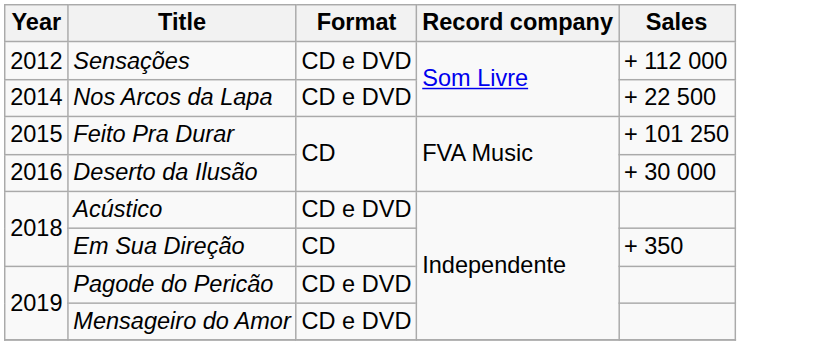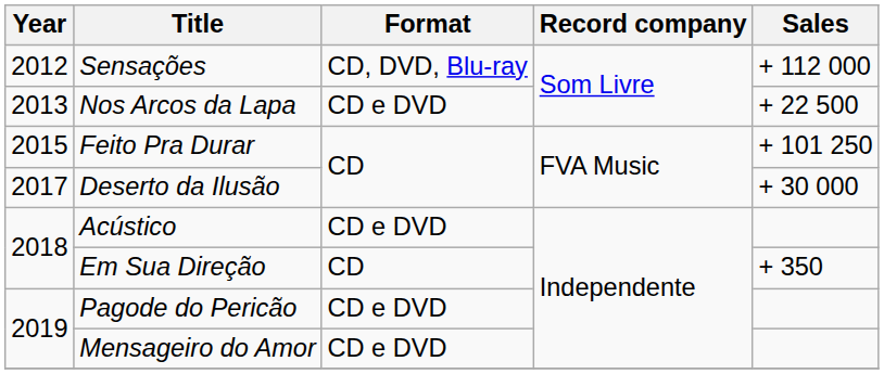Sensações | Format: CD e DVD -> CD, DVD, Blu-ray
Nos Arcos da Lapa | Year: 2014 -> 2013
Deserto da Ilusão | Year: 2016 -> 2017
